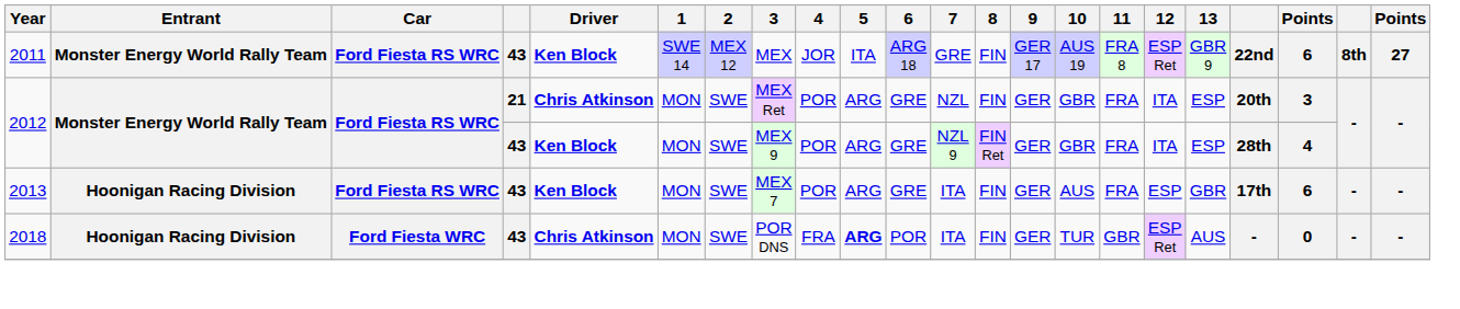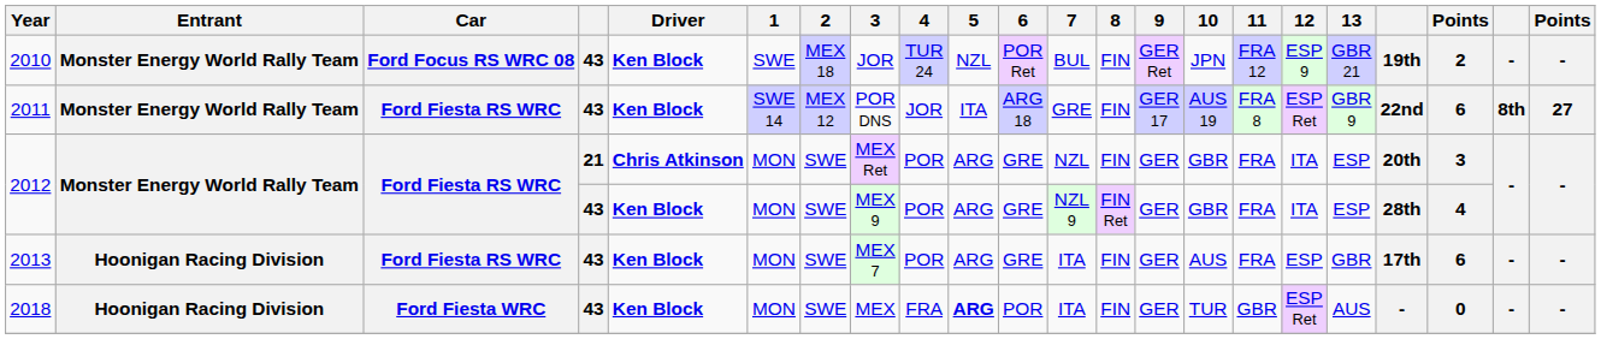+ row: 2010 | Monster Energy World Rally Team | Ford Focus RS WRC 08 | 43 | Ken Block | SWE | MEX 18 | JOR | TUR 24 | NZL | POR Ret | BUL | FIN | GER Ret | JPN | FRA 12 | ESP 9 | GBR 21 | 19th | 2 | - | -
2011 | 3: MEX -> POR DNS
2018 | Driver: Chris Atkinson -> Ken Block
2018 | 3: POR DNS -> MEX
